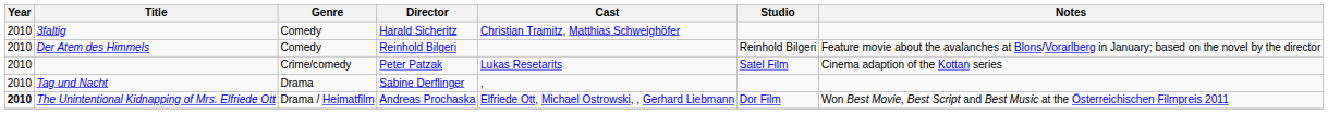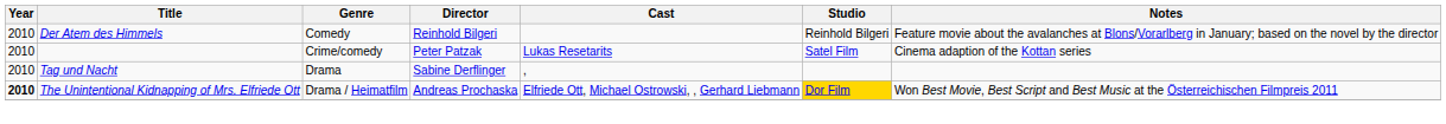- row: 2010 | 3faltig | Comedy | Harald Sicheritz | Christian Tramitz, Matthias Schweighöfer
The Unintentional Kidnapping of Mrs. Elfriede Ott | Studio: no background -> gold background
